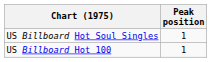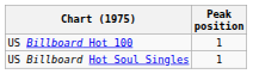rows swapped: US Billboard Hot 100 <-> US Billboard Hot Soul Singles
